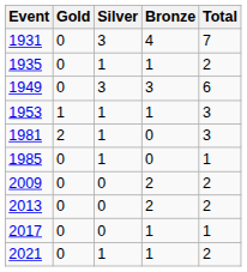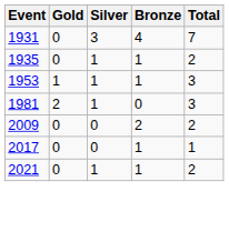- row: 1949 | 0 | 3 | 3 | 6
- row: 1985 | 0 | 1 | 0 | 1
- row: 2013 | 0 | 0 | 2 | 2
